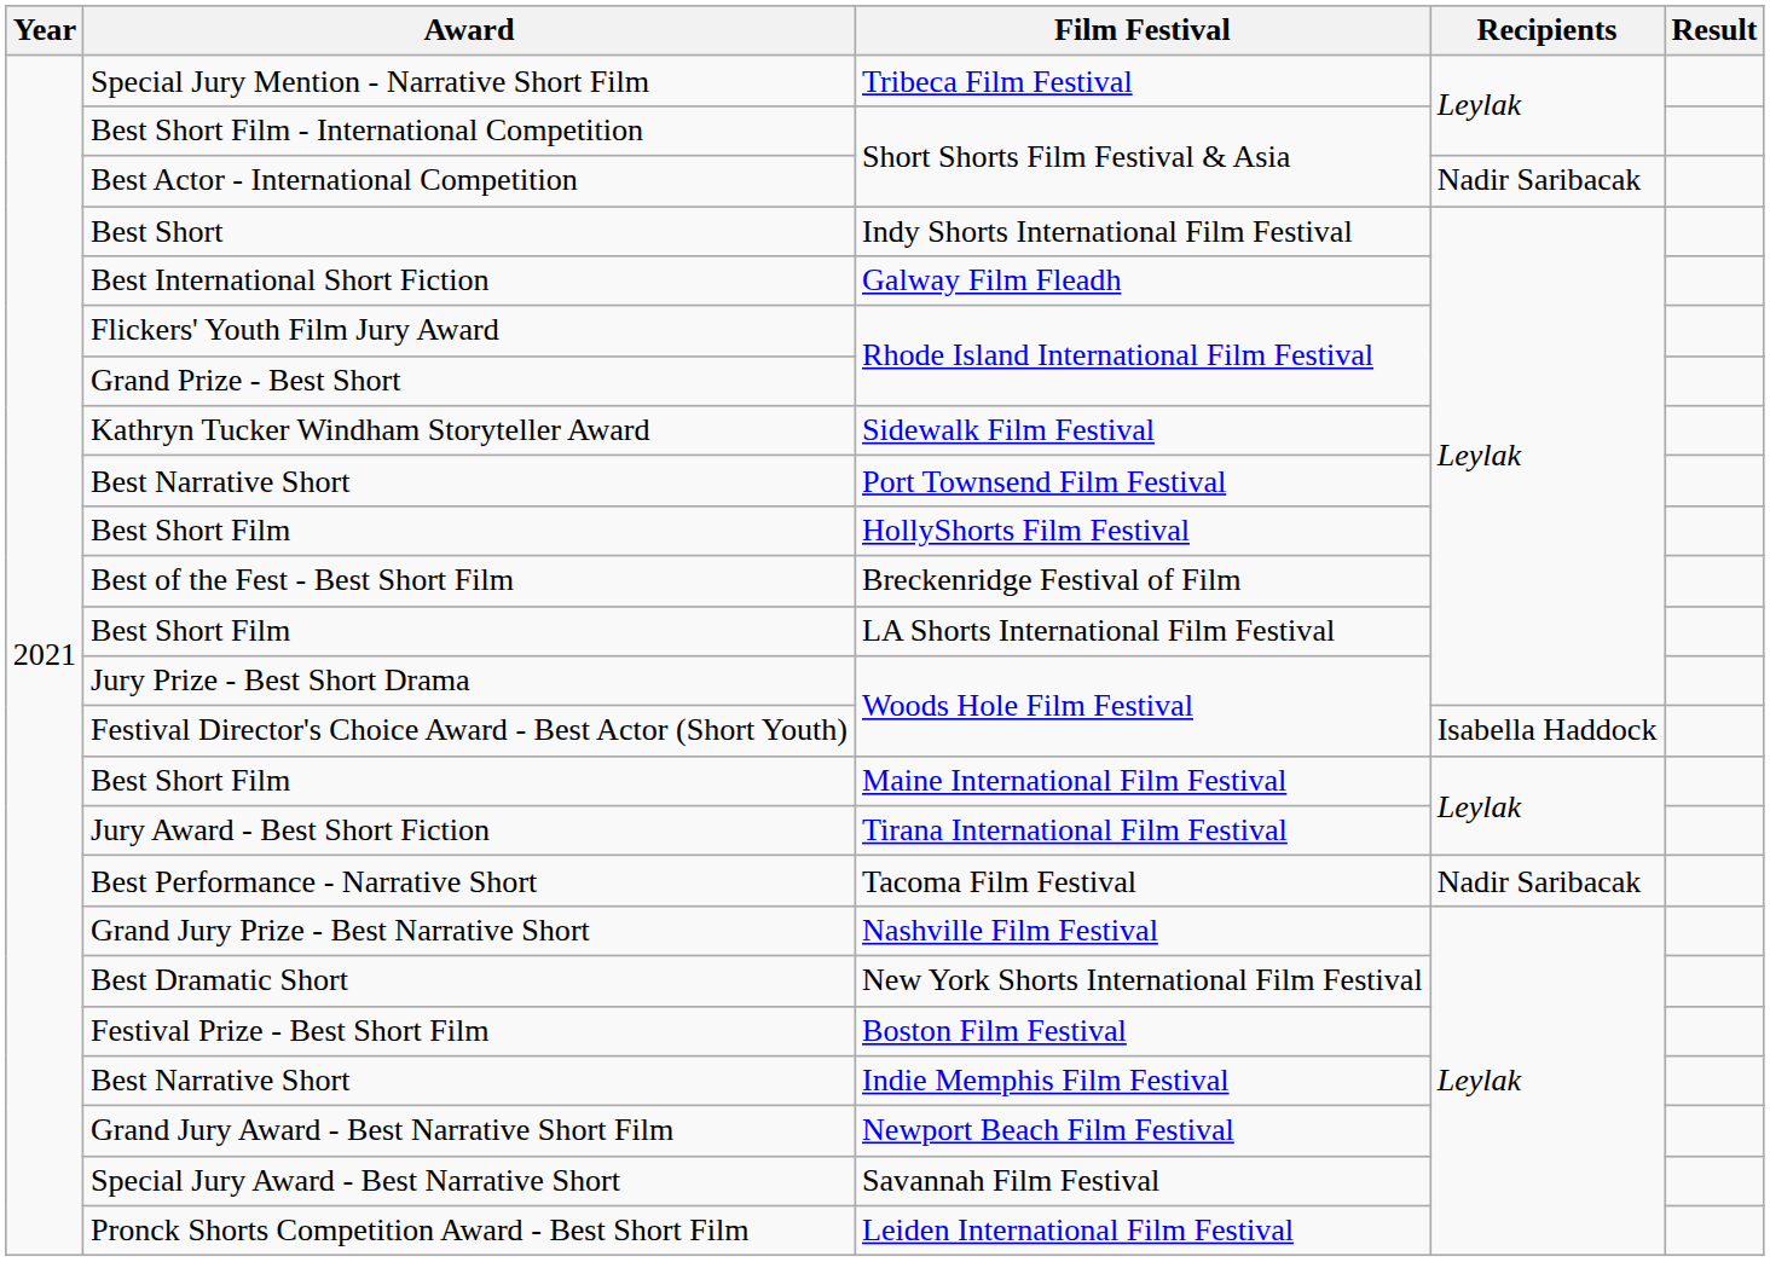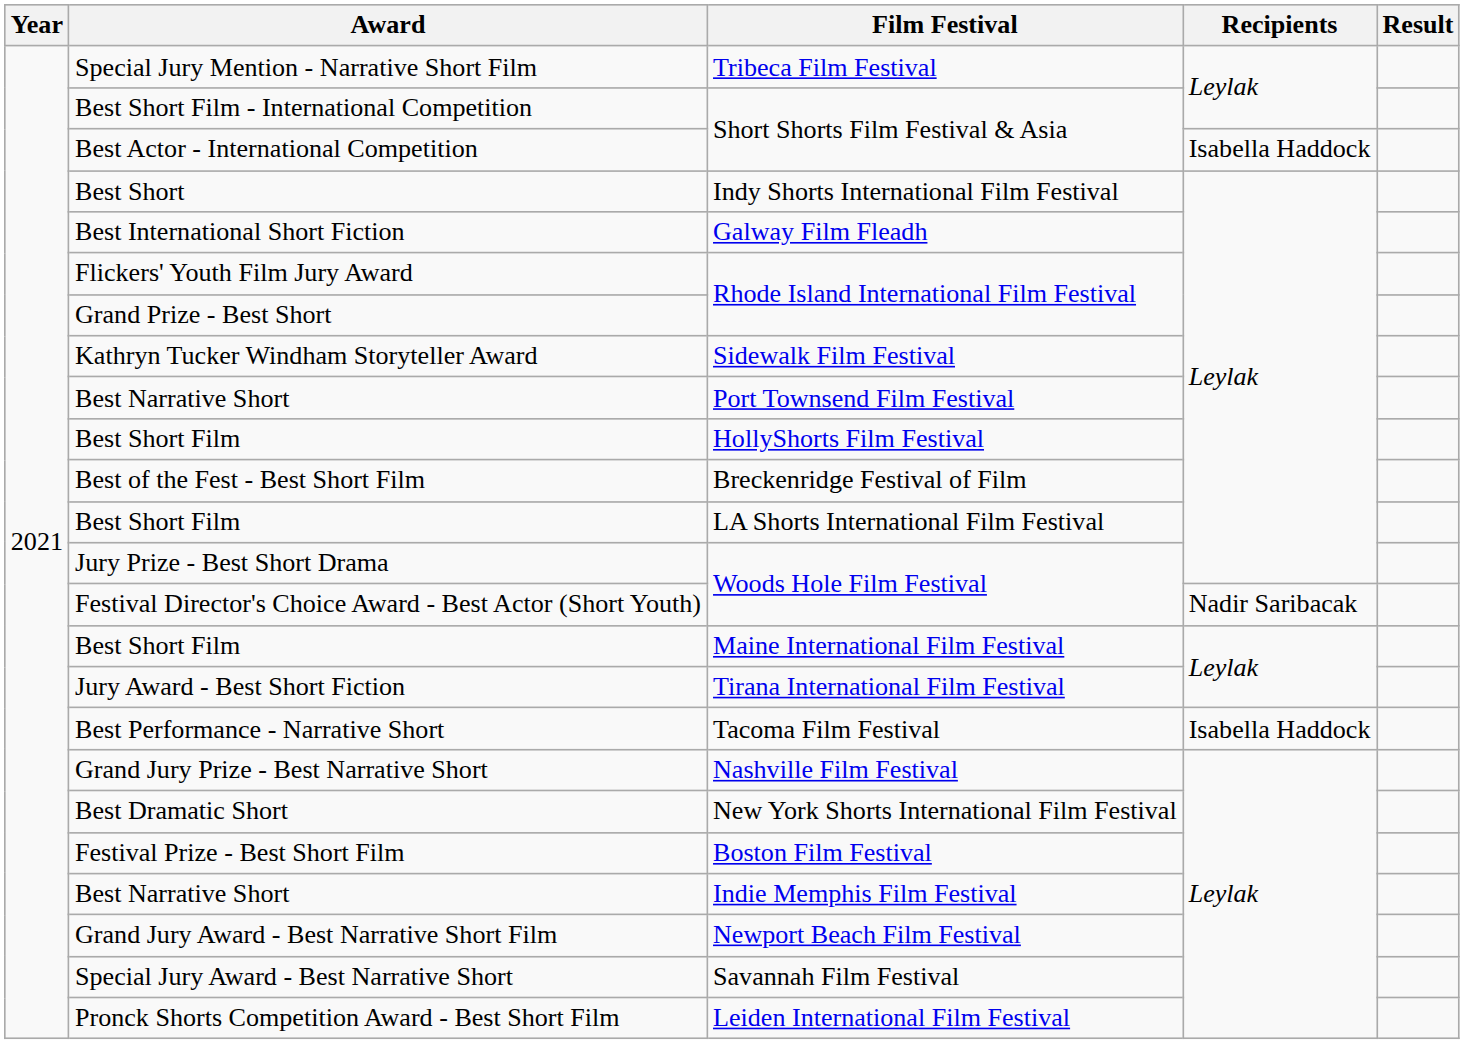Best Actor - International Competition | Recipients: Nadir Saribacak -> Isabella Haddock
Festival Director's Choice Award - Best Actor (Short Youth) | Recipients: Isabella Haddock -> Nadir Saribacak
Best Performance - Narrative Short | Recipients: Nadir Saribacak -> Isabella Haddock
